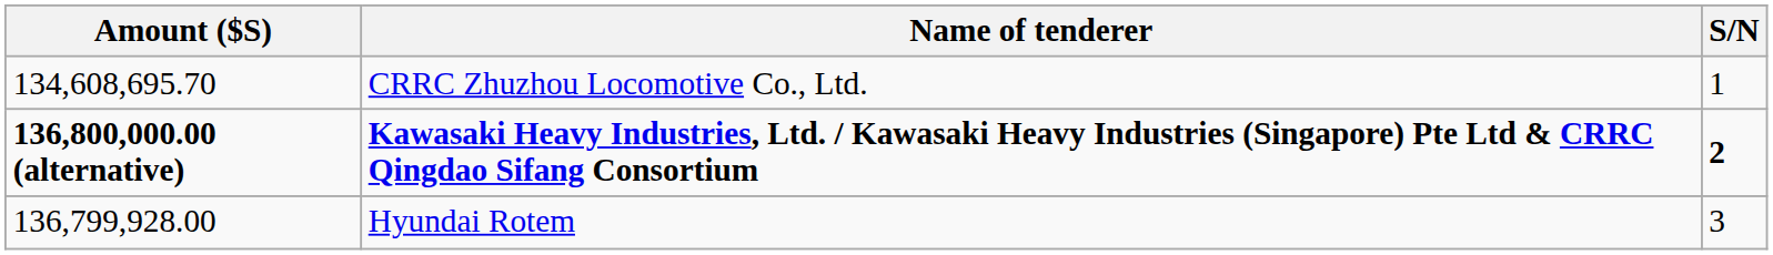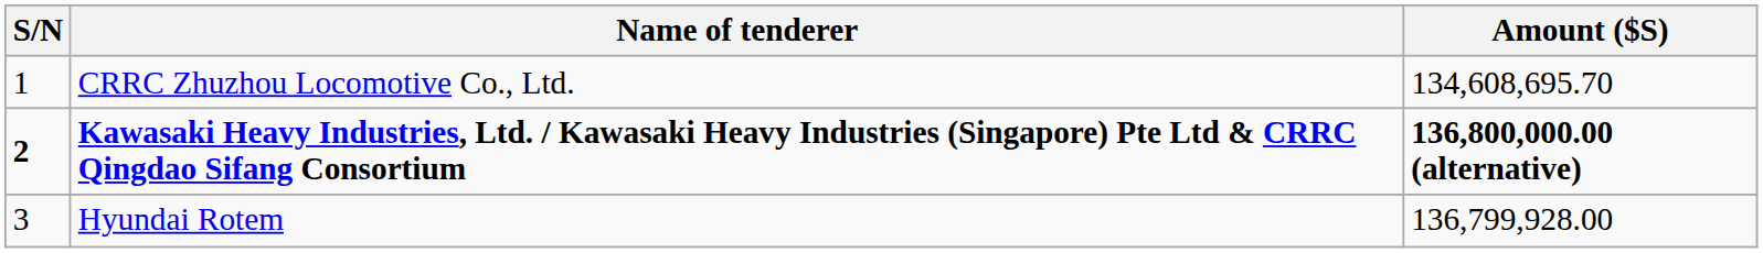columns swapped: S/N <-> Amount ($S)
